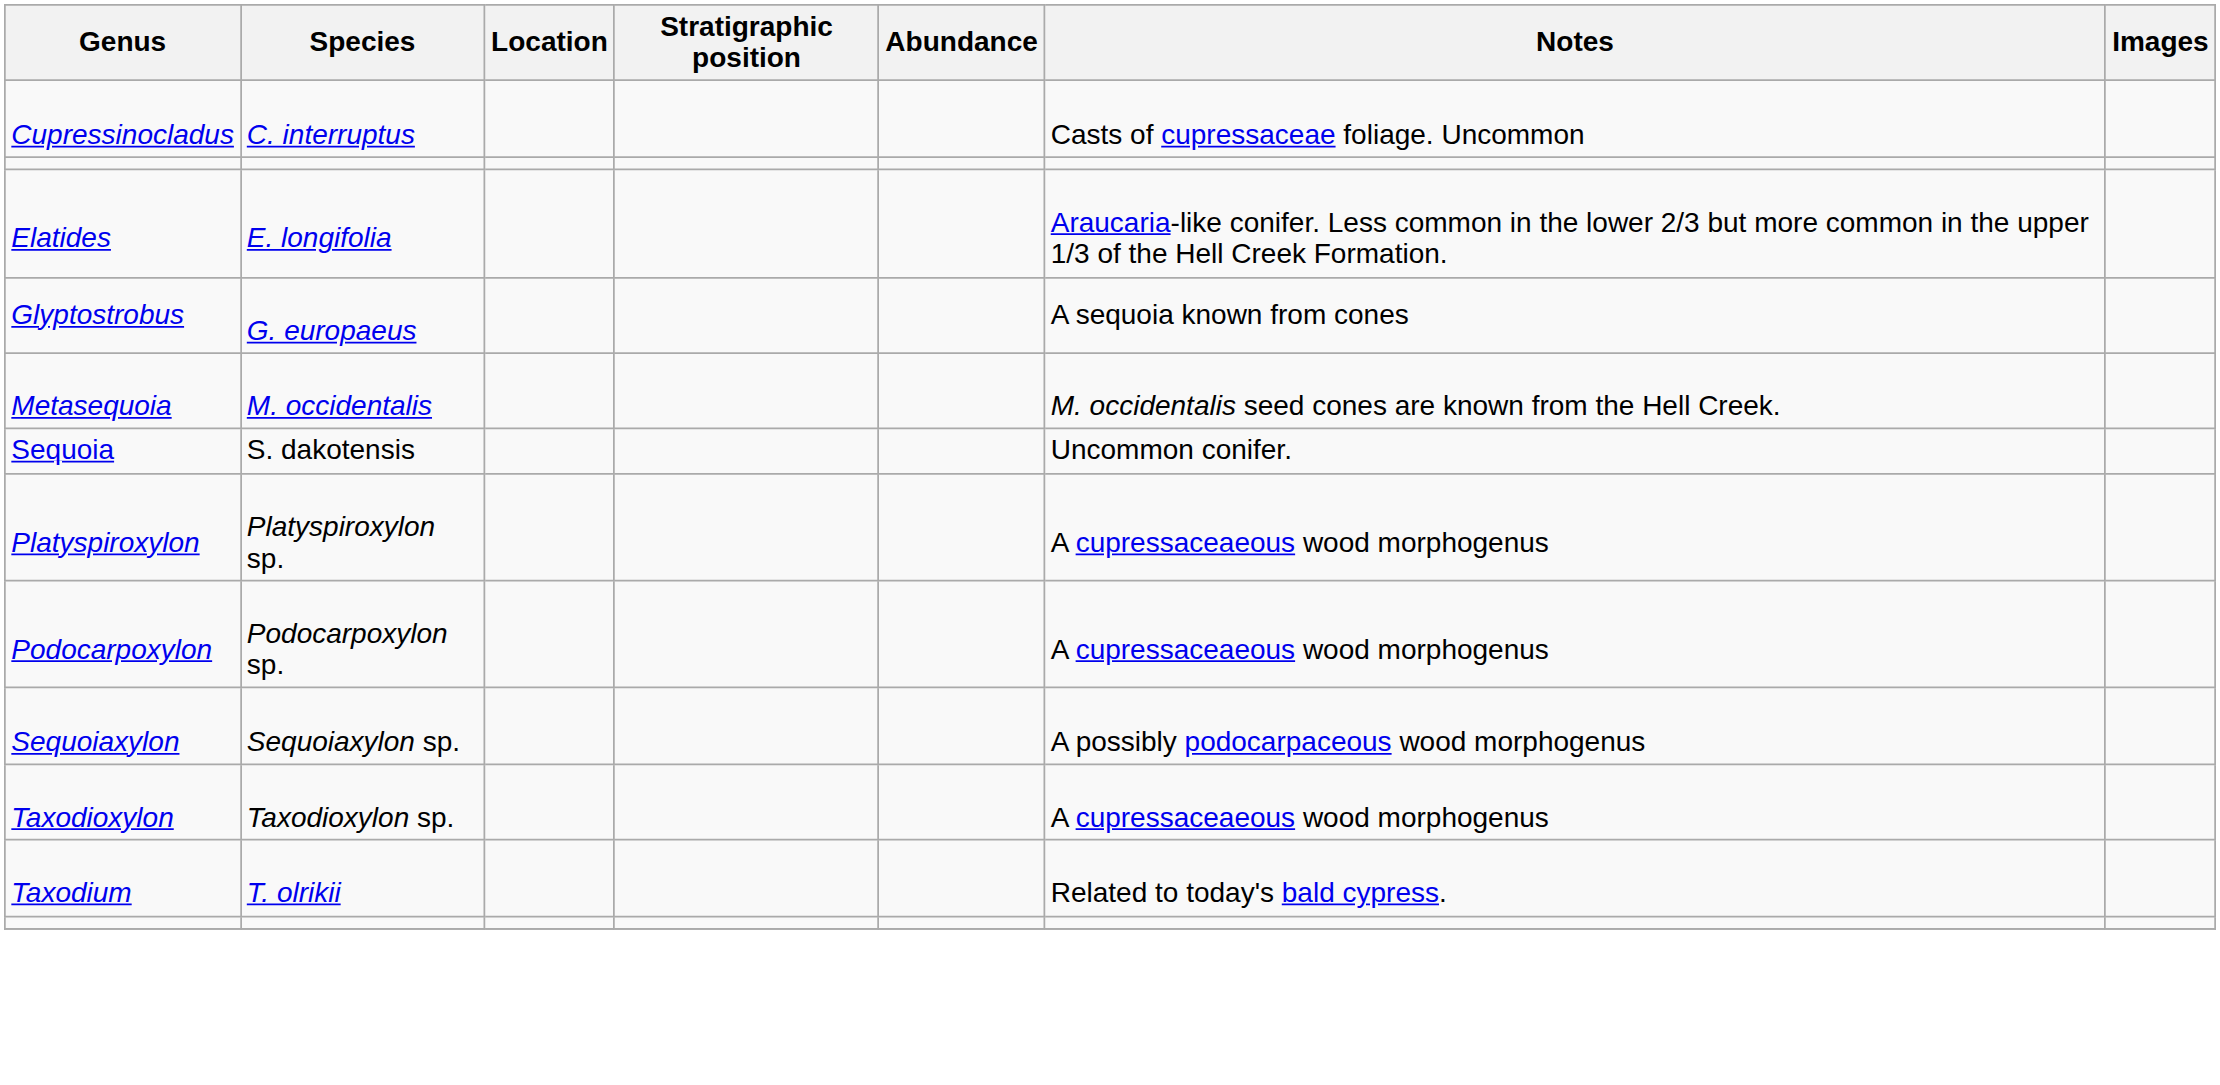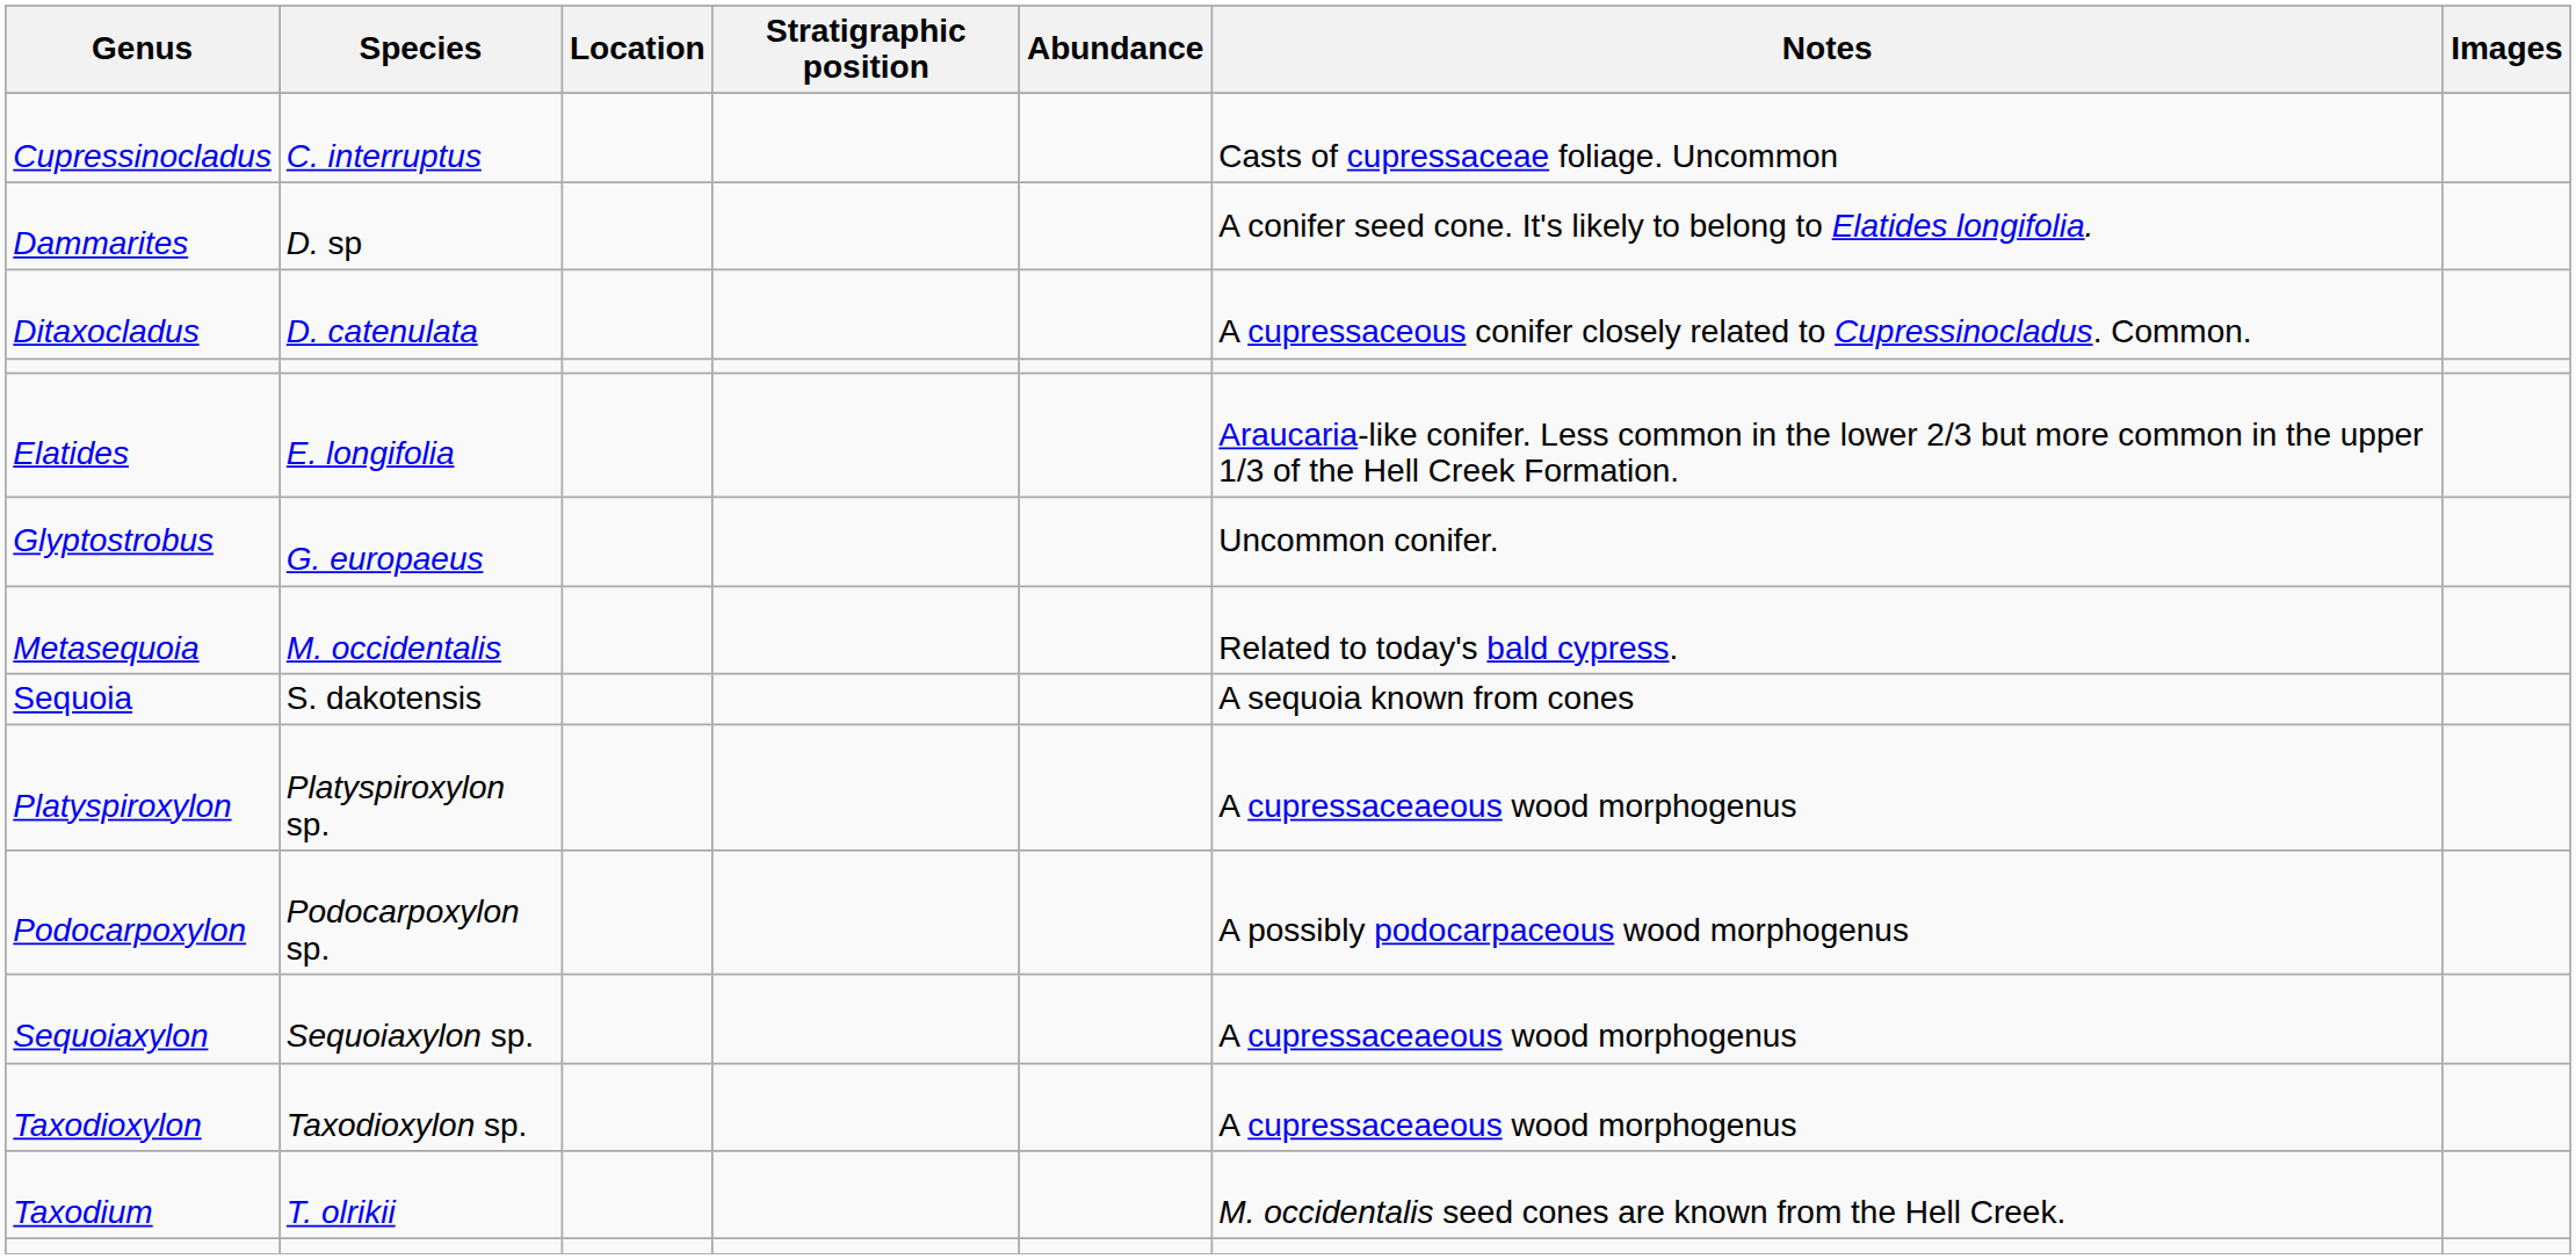+ row: Dammarites | D. sp | A conifer seed cone. It's likely to belong to Elatides longifolia.
+ row: Ditaxocladus | D. catenulata | A cupressaceous conifer closely related to Cupressinocladus. Common.
Glyptostrobus | Notes: A sequoia known from cones -> Uncommon conifer.
Metasequoia | Notes: M. occidentalis seed cones are known from the Hell Creek. -> Related to today's bald cypress.
Sequoia | Notes: Uncommon conifer. -> A sequoia known from cones
Podocarpoxylon | Notes: A cupressaceaeous wood morphogenus -> A possibly podocarpaceous wood morphogenus
Sequoiaxylon | Notes: A possibly podocarpaceous wood morphogenus -> A cupressaceaeous wood morphogenus
Taxodium | Notes: Related to today's bald cypress. -> M. occidentalis seed cones are known from the Hell Creek.
